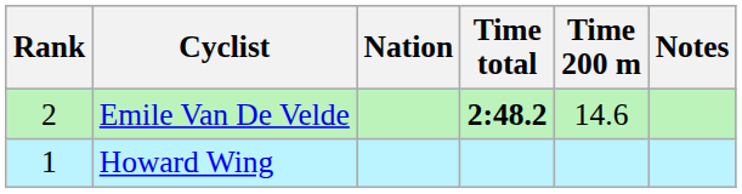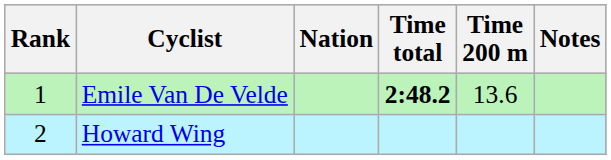Emile Van De Velde | Rank: 2 -> 1
Emile Van De Velde | Time 200 m: 14.6 -> 13.6
Howard Wing | Rank: 1 -> 2
